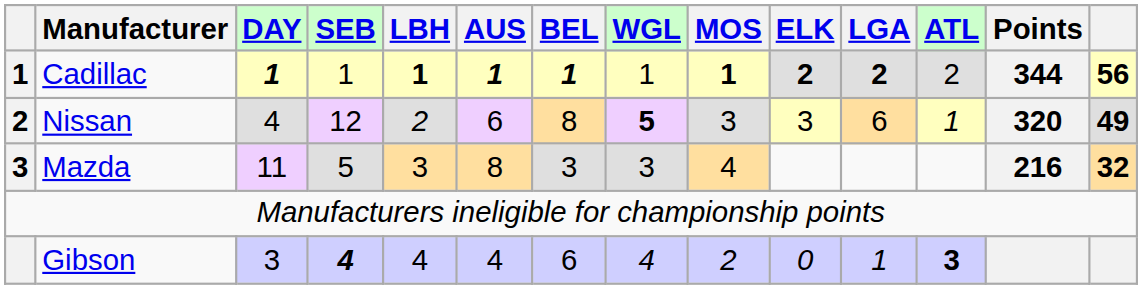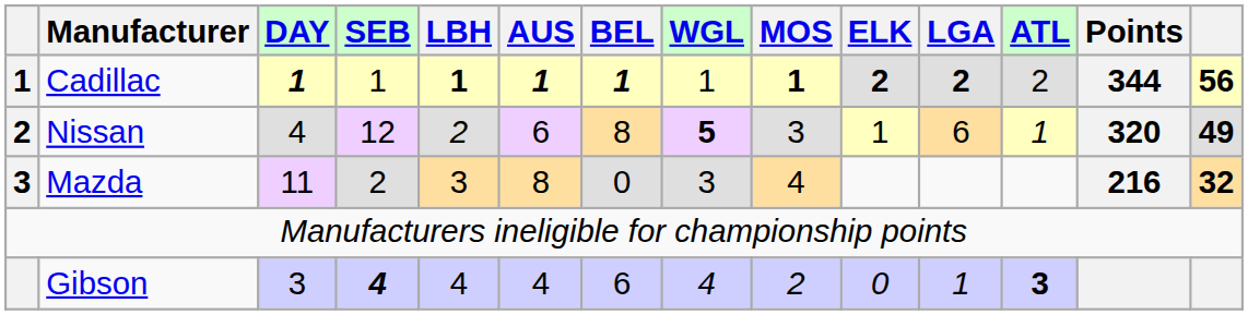Nissan | ELK: 3 -> 1
Mazda | SEB: 5 -> 2
Mazda | BEL: 3 -> 0
